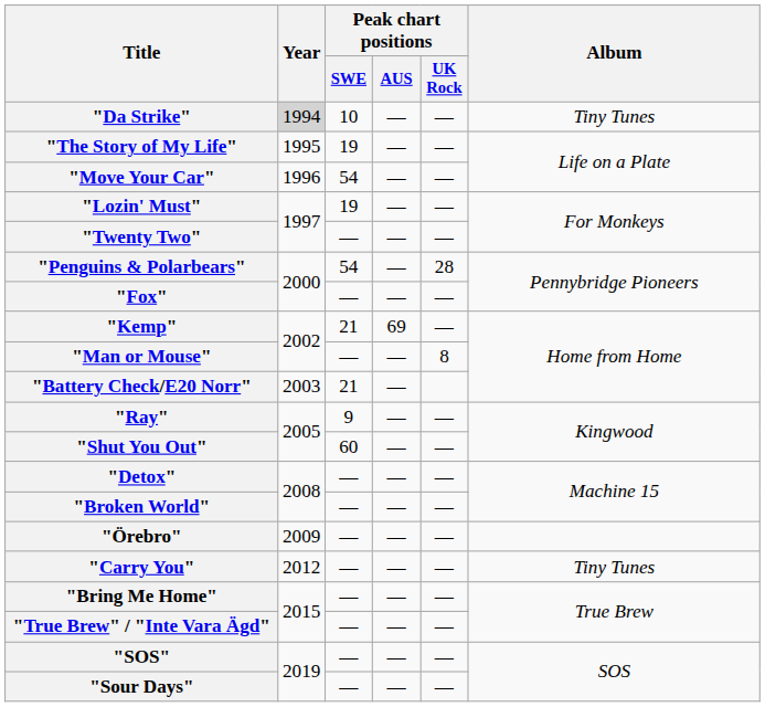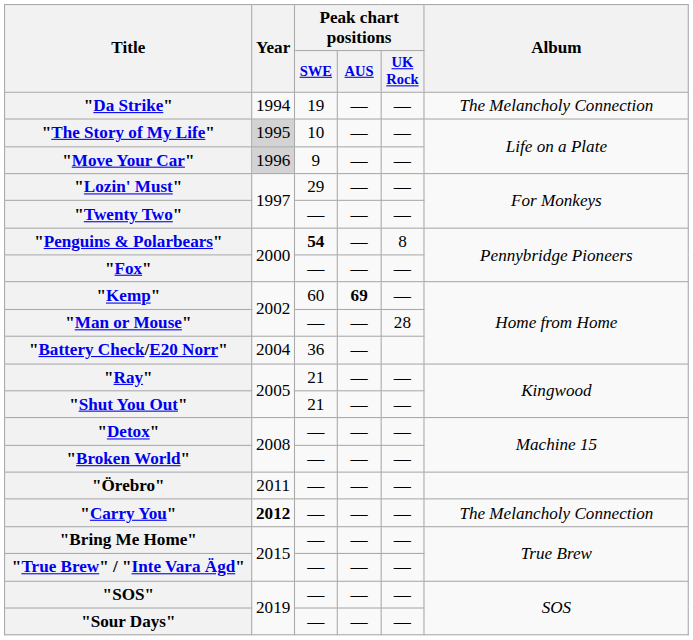"Da Strike" | Year: lightgrey background -> no background
"Da Strike" | Peak chart positions / SWE: 10 -> 19
"Da Strike" | Album: Tiny Tunes -> The Melancholy Connection
"The Story of My Life" | Year: no background -> lightgrey background
"The Story of My Life" | Peak chart positions / SWE: 19 -> 10
"Move Your Car" | Year: no background -> lightgrey background
"Move Your Car" | Peak chart positions / SWE: 54 -> 9
"Lozin' Must" | Peak chart positions / SWE: 19 -> 29
"Penguins & Polarbears" | Peak chart positions / SWE: normal -> bold
"Penguins & Polarbears" | Peak chart positions / UK Rock: 28 -> 8
"Kemp" | Peak chart positions / SWE: 21 -> 60
"Kemp" | Peak chart positions / AUS: normal -> bold
"Man or Mouse" | Peak chart positions / UK Rock: 8 -> 28
"Battery Check/E20 Norr" | Year: 2003 -> 2004
"Battery Check/E20 Norr" | Peak chart positions / SWE: 21 -> 36
"Ray" | Peak chart positions / SWE: 9 -> 21
"Shut You Out" | Peak chart positions / SWE: 60 -> 21
"Örebro" | Year: 2009 -> 2011
"Carry You" | Year: normal -> bold
"Carry You" | Album: Tiny Tunes -> The Melancholy Connection
